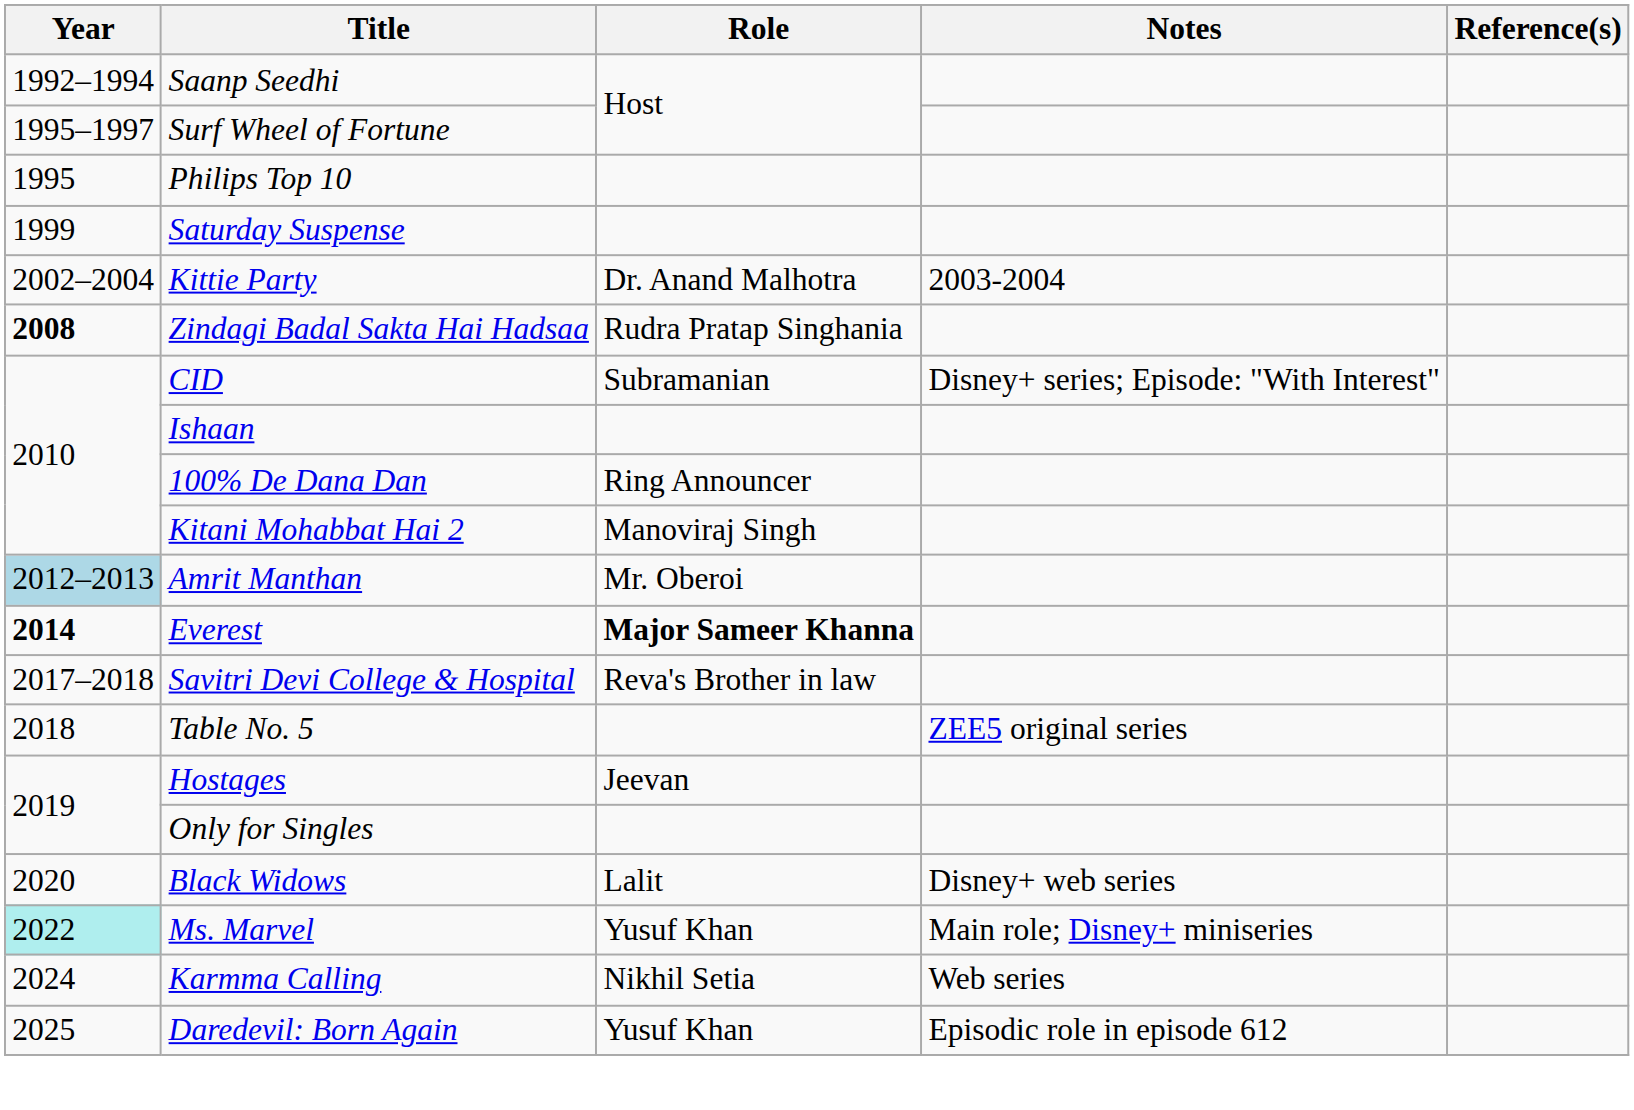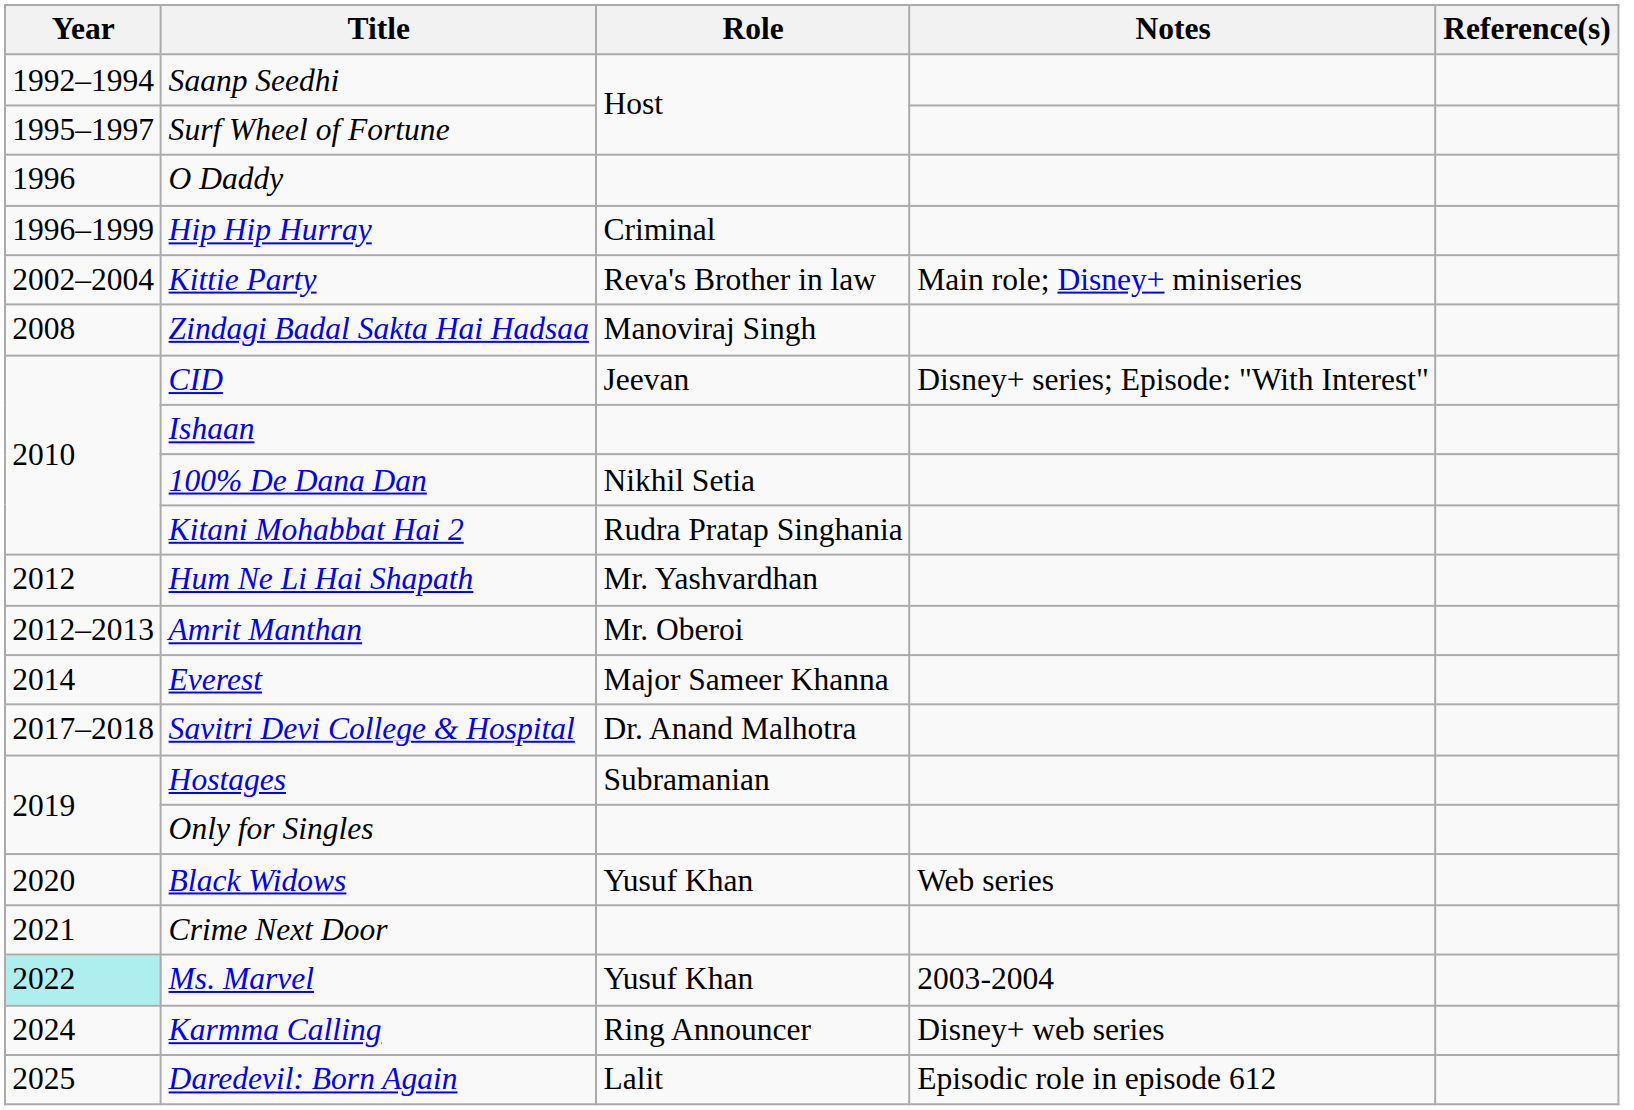- row: 1995 | Philips Top 10
+ row: 1996 | O Daddy
+ row: 1996–1999 | Hip Hip Hurray | Criminal
- row: 1999 | Saturday Suspense
Kittie Party | Role: Dr. Anand Malhotra -> Reva's Brother in law
Kittie Party | Notes: 2003-2004 -> Main role; Disney+ miniseries
Zindagi Badal Sakta Hai Hadsaa | Year: bold -> normal
Zindagi Badal Sakta Hai Hadsaa | Role: Rudra Pratap Singhania -> Manoviraj Singh
CID | Role: Subramanian -> Jeevan
100% De Dana Dan | Role: Ring Announcer -> Nikhil Setia
Kitani Mohabbat Hai 2 | Role: Manoviraj Singh -> Rudra Pratap Singhania
+ row: 2012 | Hum Ne Li Hai Shapath | Mr. Yashvardhan
Amrit Manthan | Year: lightblue background -> no background
Everest | Year: bold -> normal
Everest | Role: bold -> normal
Savitri Devi College & Hospital | Role: Reva's Brother in law -> Dr. Anand Malhotra
- row: 2018 | Table No. 5 | ZEE5 original series
Hostages | Role: Jeevan -> Subramanian
Black Widows | Role: Lalit -> Yusuf Khan
Black Widows | Notes: Disney+ web series -> Web series
+ row: 2021 | Crime Next Door
Ms. Marvel | Notes: Main role; Disney+ miniseries -> 2003-2004
Karmma Calling | Role: Nikhil Setia -> Ring Announcer
Karmma Calling | Notes: Web series -> Disney+ web series
Daredevil: Born Again | Role: Yusuf Khan -> Lalit
